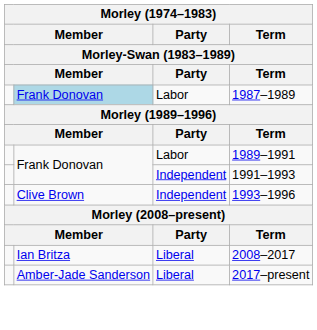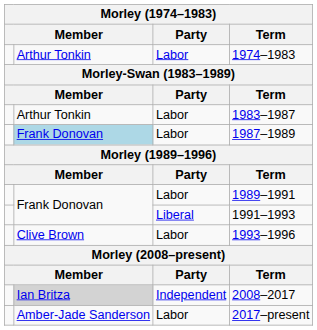+ row: Arthur Tonkin | Labor | 1974–1983
+ row: Arthur Tonkin | Labor | 1983–1987
1991–1993 | Party: Independent -> Liberal
1993–1996 | Party: Independent -> Labor
2008–2017 | column 2: no background -> lightgrey background
2008–2017 | Party: Liberal -> Independent
2017–present | Party: Liberal -> Labor
